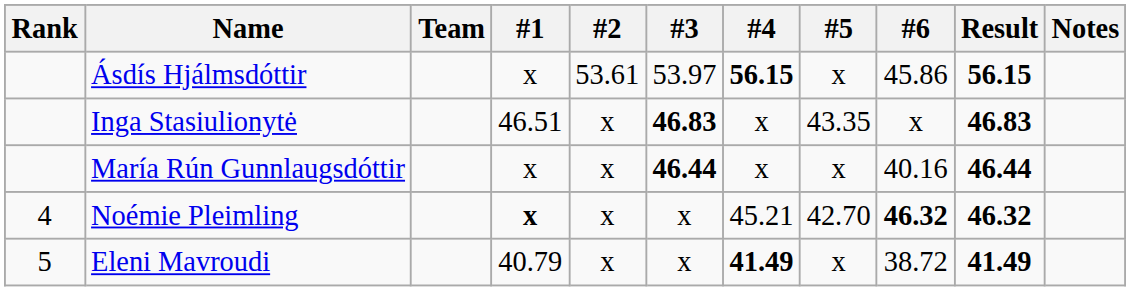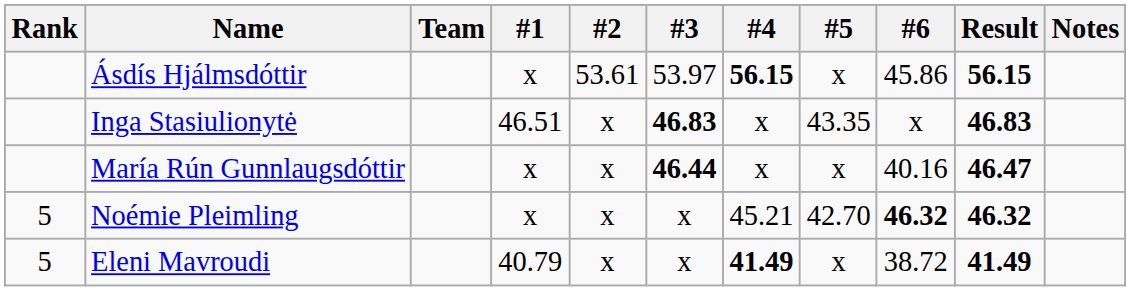María Rún Gunnlaugsdóttir | Result: 46.44 -> 46.47
Noémie Pleimling | Rank: 4 -> 5
Noémie Pleimling | #1: bold -> normal
